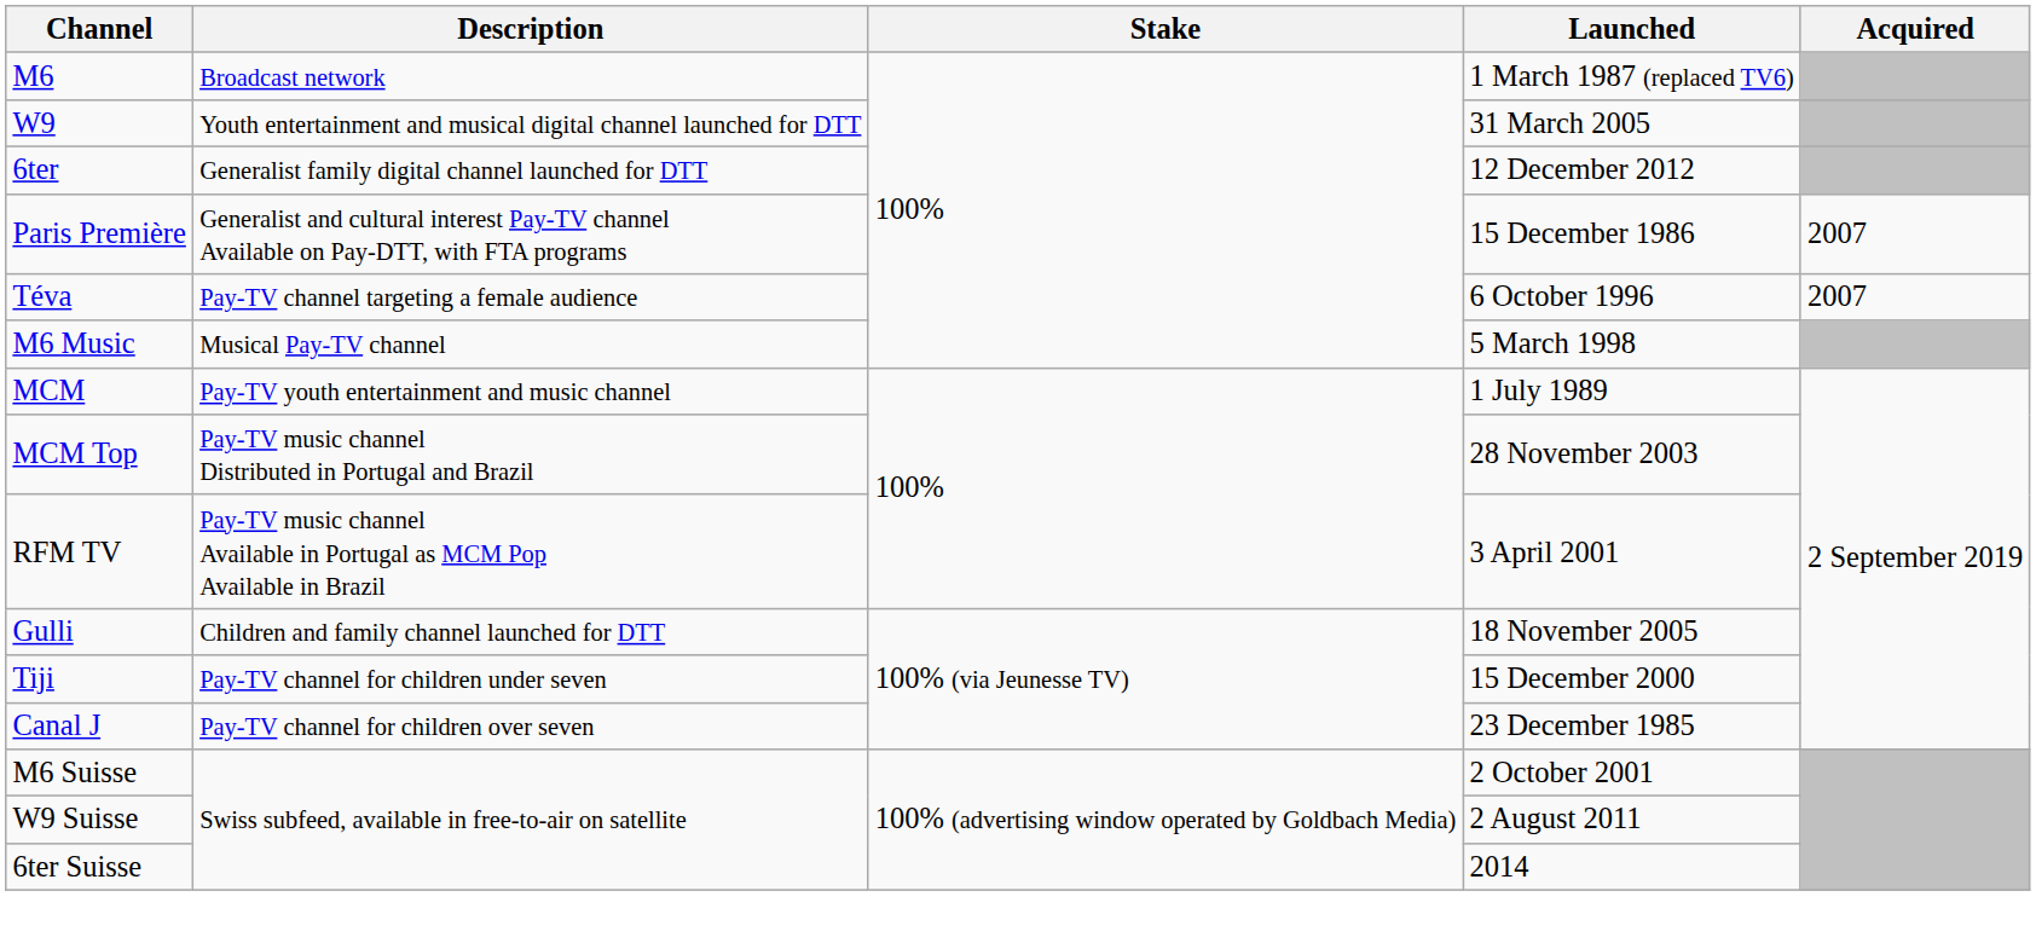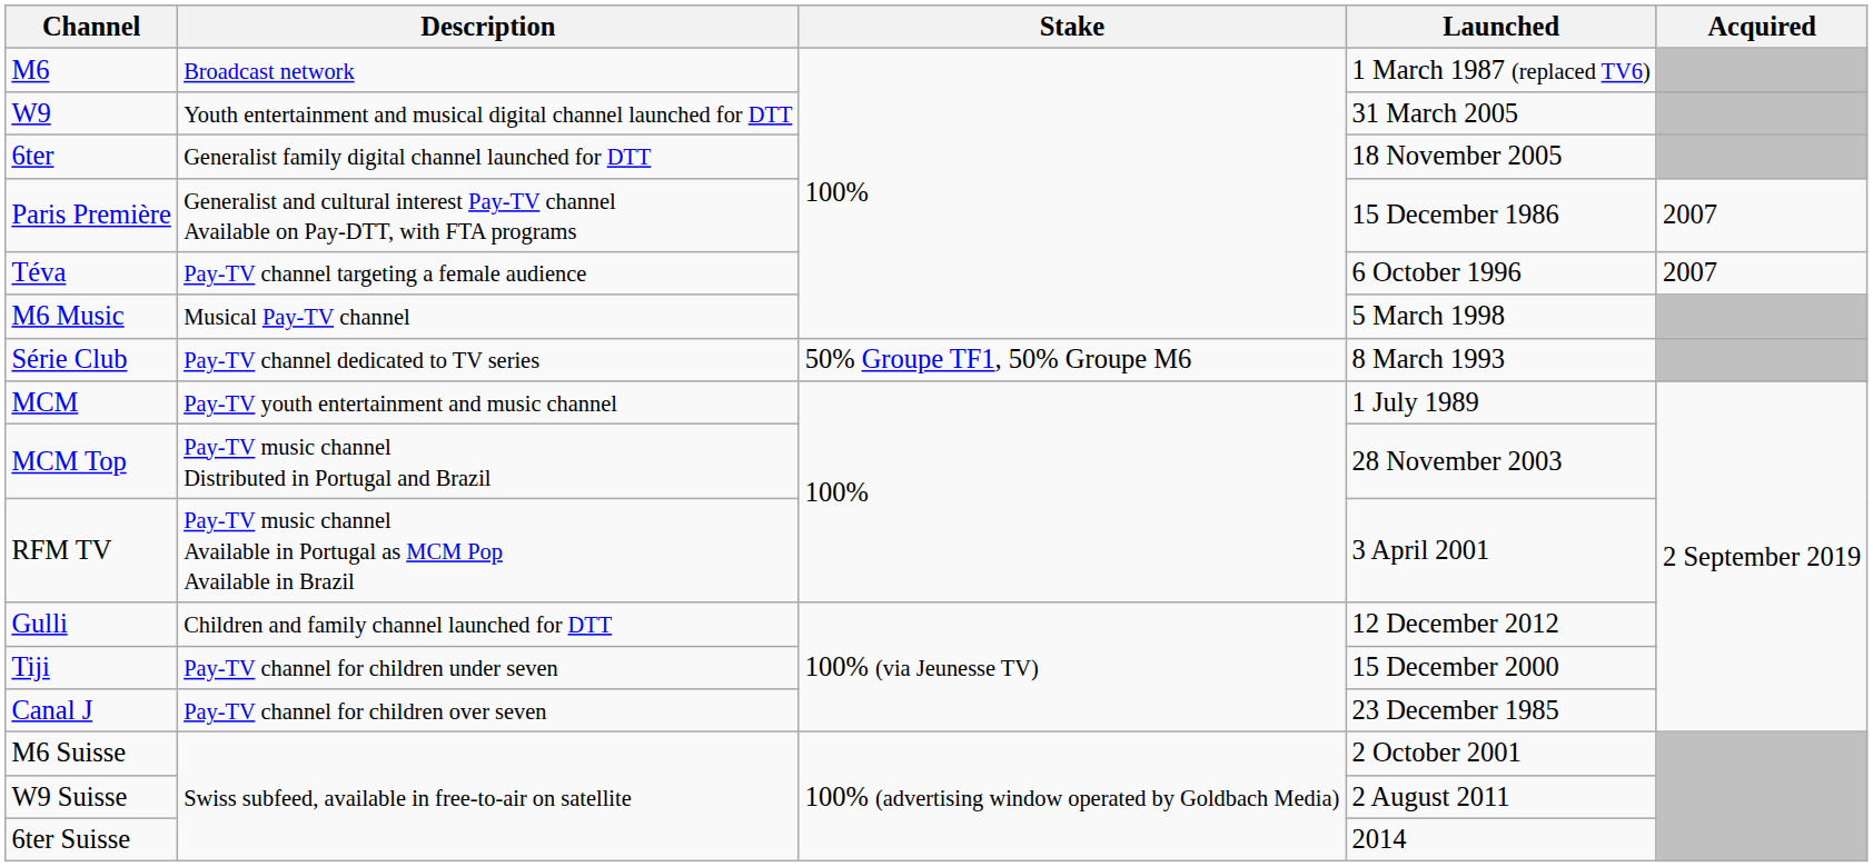6ter | Launched: 12 December 2012 -> 18 November 2005
+ row: Série Club | Pay-TV channel dedicated to TV series | 50% Groupe TF1, 50% Groupe M6 | 8 March 1993
Gulli | Launched: 18 November 2005 -> 12 December 2012
